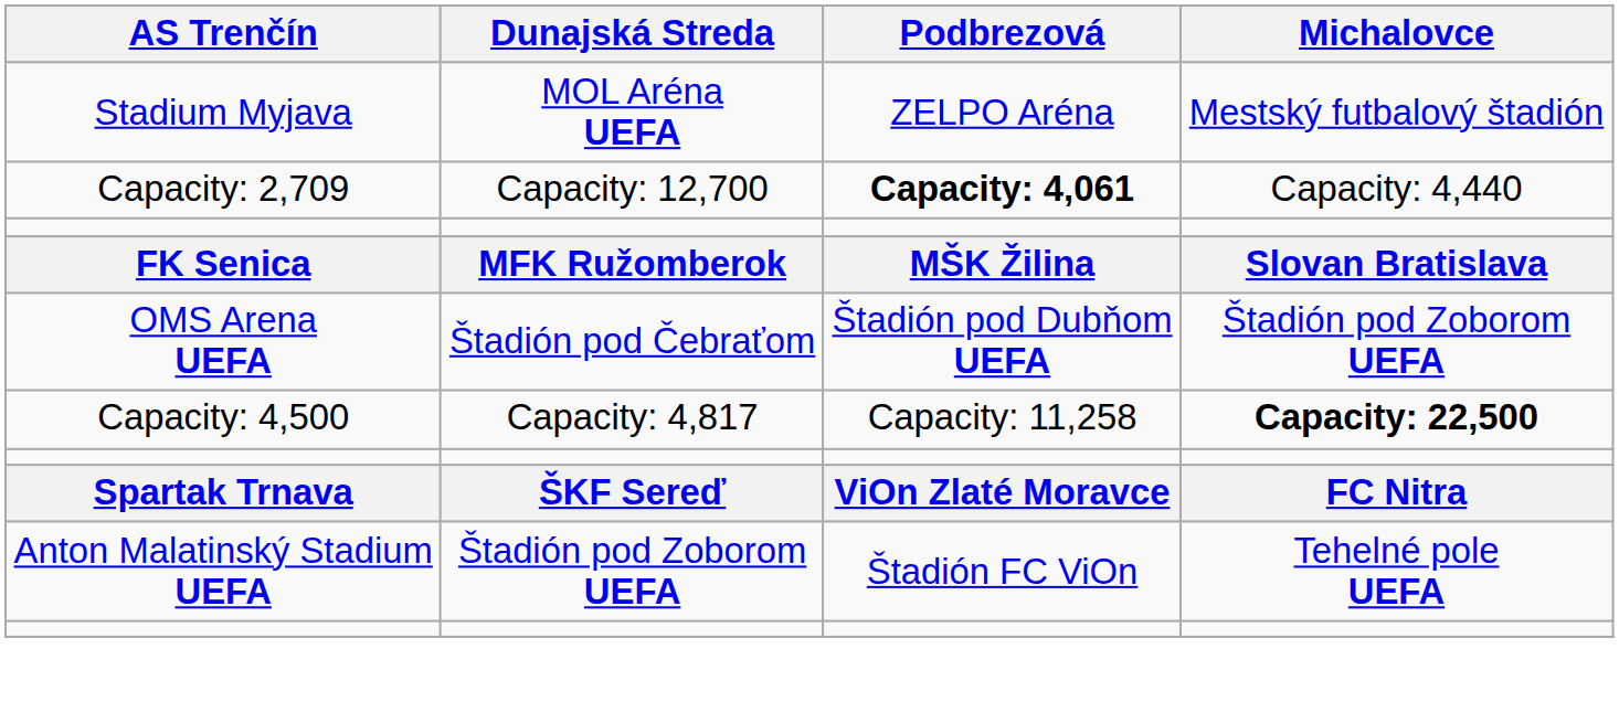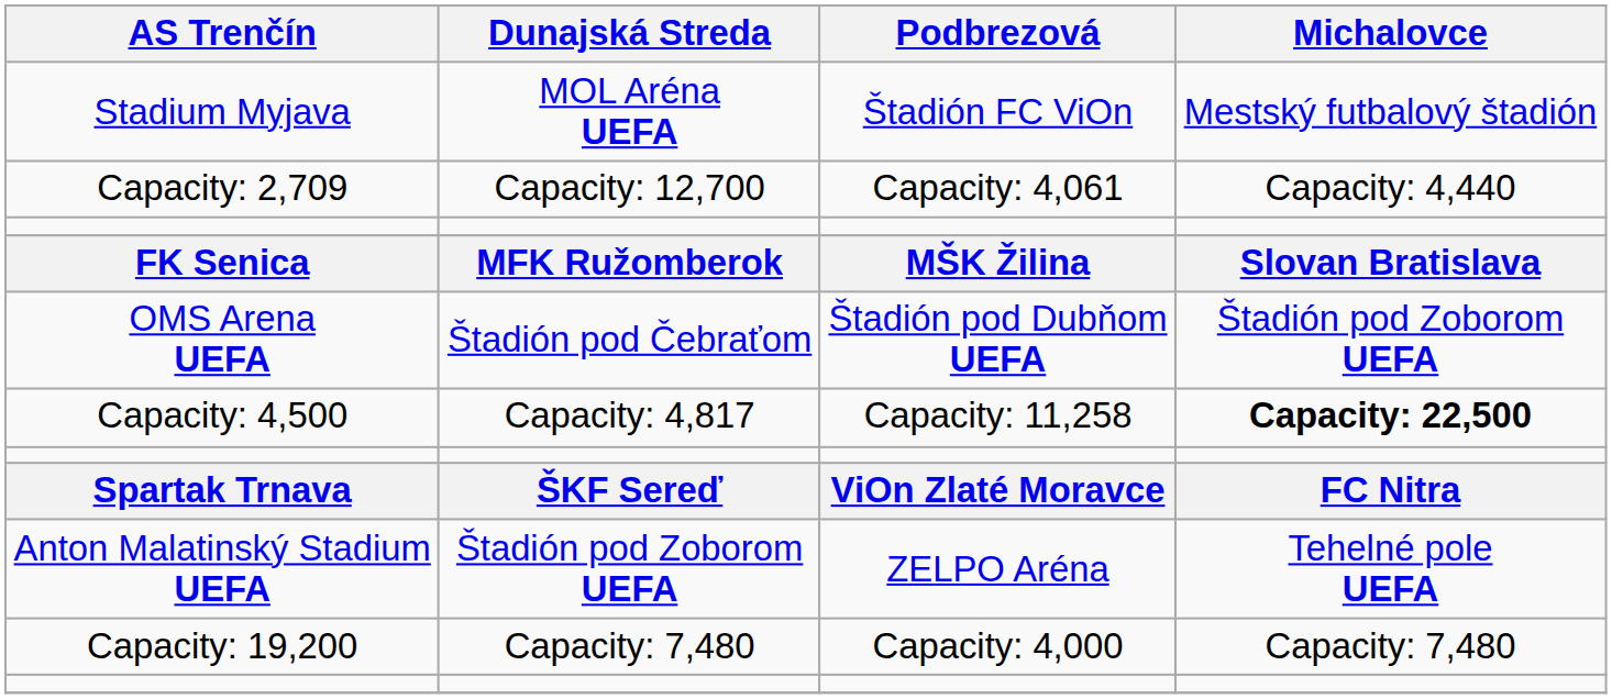Stadium Myjava | Podbrezová: ZELPO Aréna -> Štadión FC ViOn
Capacity: 2,709 | Podbrezová: bold -> normal
Anton Malatinský Stadium UEFA | Podbrezová: Štadión FC ViOn -> ZELPO Aréna
+ row: Capacity: 19,200 | Capacity: 7,480 | Capacity: 4,000 | Capacity: 7,480
